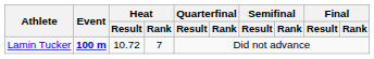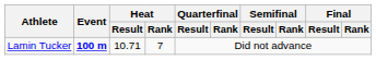Lamin Tucker | Heat / Result: 10.72 -> 10.71
